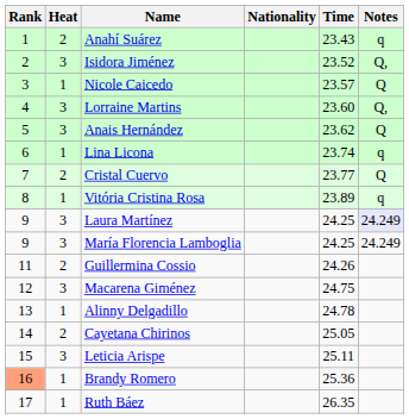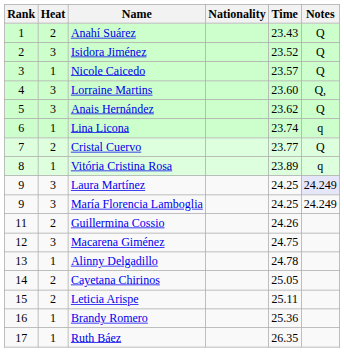Anahí Suárez | Notes: q -> Q
Isidora Jiménez | Notes: Q, -> Q
Leticia Arispe | Heat: 3 -> 2
Brandy Romero | Rank: lightsalmon background -> no background
